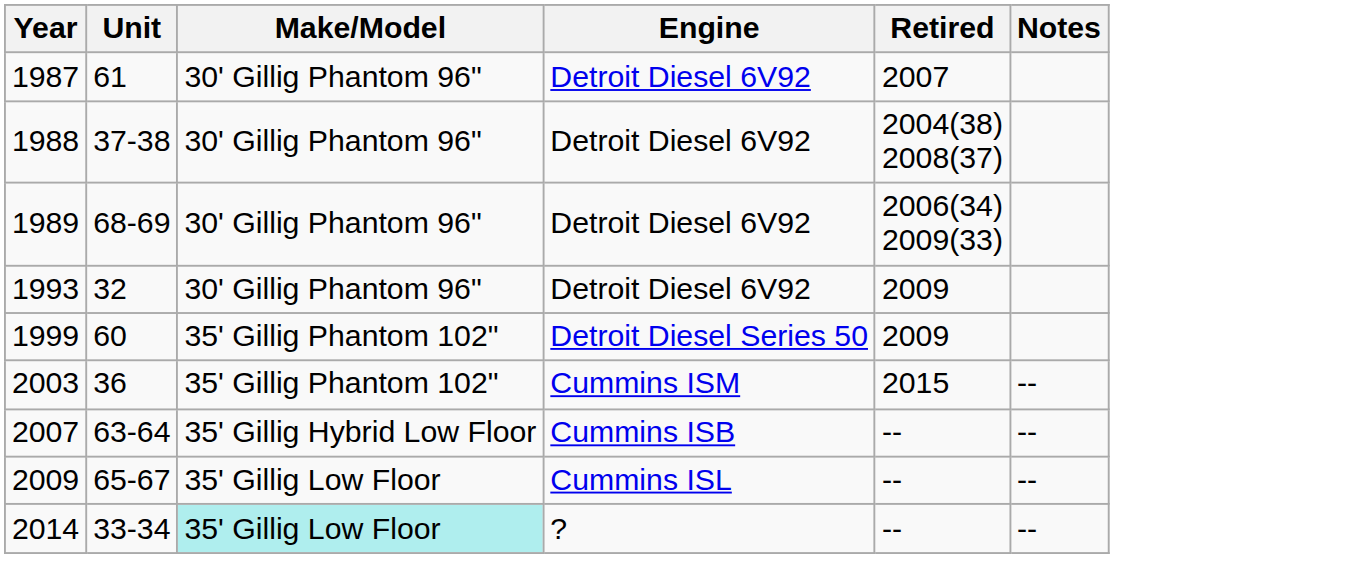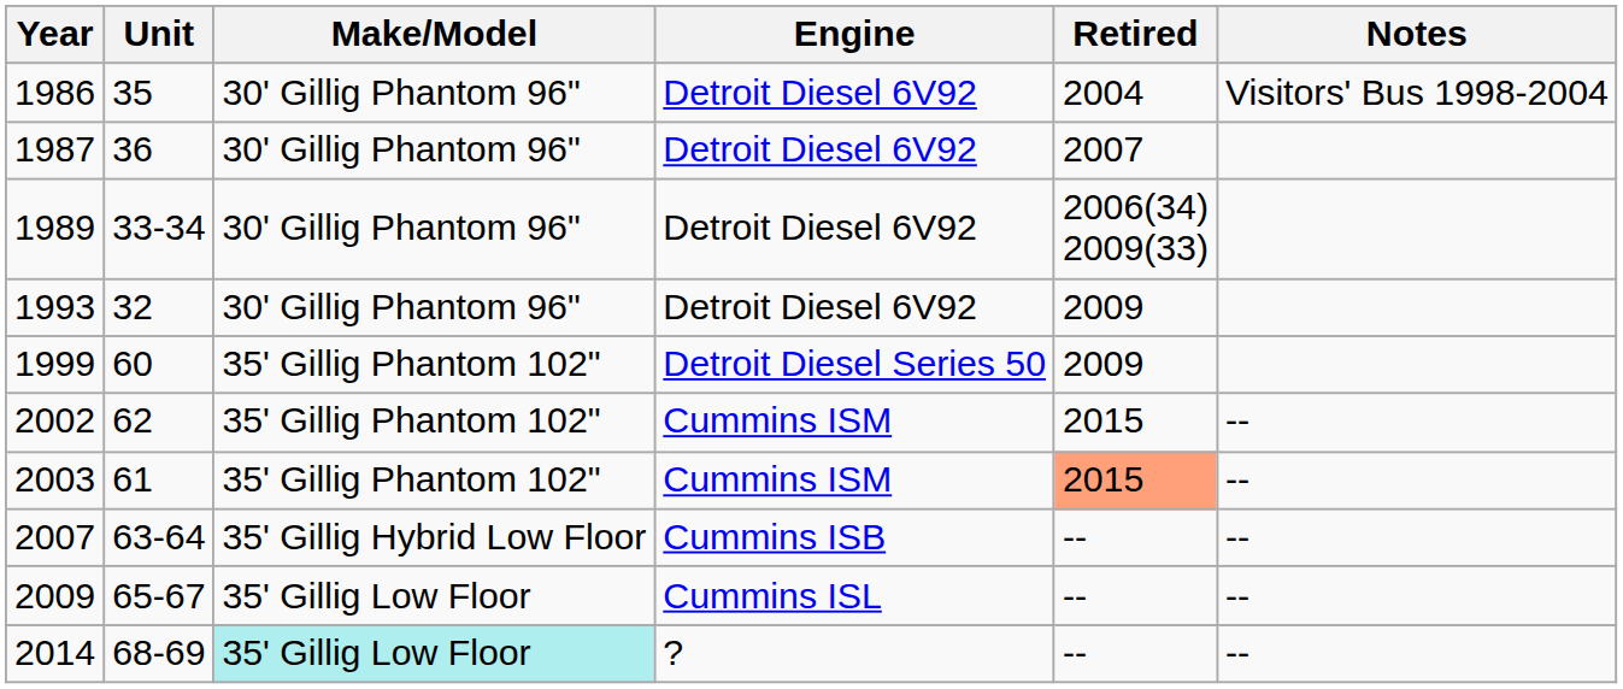+ row: 1986 | 35 | 30' Gillig Phantom 96" | Detroit Diesel 6V92 | 2004 | Visitors' Bus 1998-2004
1987 | Unit: 61 -> 36
- row: 1988 | 37-38 | 30' Gillig Phantom 96" | Detroit Diesel 6V92 | 2004(38) 2008(37)
1989 | Unit: 68-69 -> 33-34
+ row: 2002 | 62 | 35' Gillig Phantom 102" | Cummins ISM | 2015 | --
2003 | Unit: 36 -> 61
2003 | Retired: no background -> lightsalmon background
2014 | Unit: 33-34 -> 68-69
